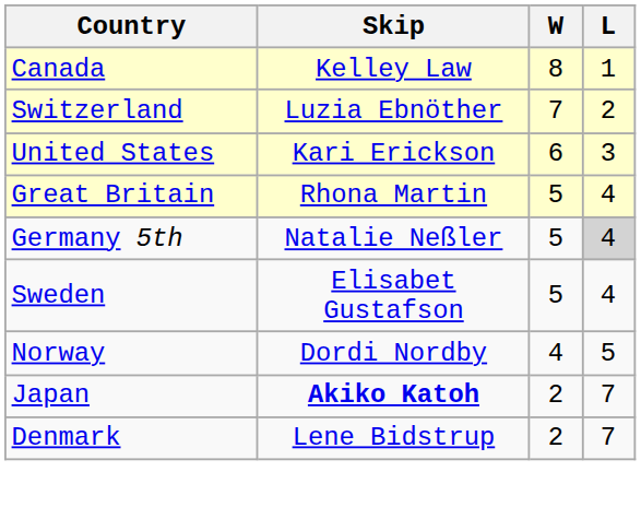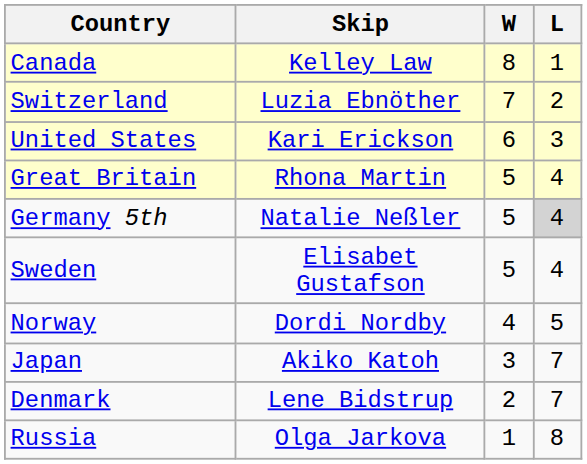Japan | Skip: bold -> normal
Japan | W: 2 -> 3
+ row: Russia | Olga Jarkova | 1 | 8
